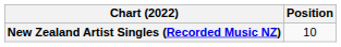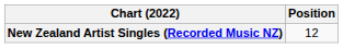New Zealand Artist Singles (Recorded Music NZ) | Position: 10 -> 12
